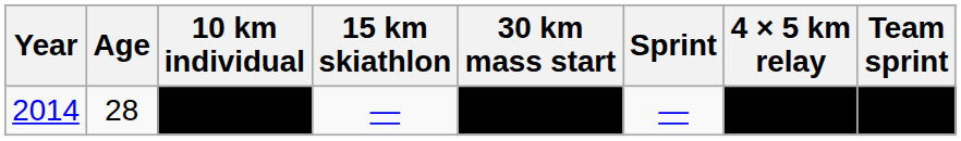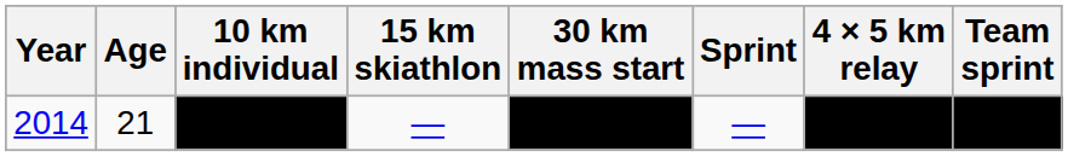2014 | Age: 28 -> 21
